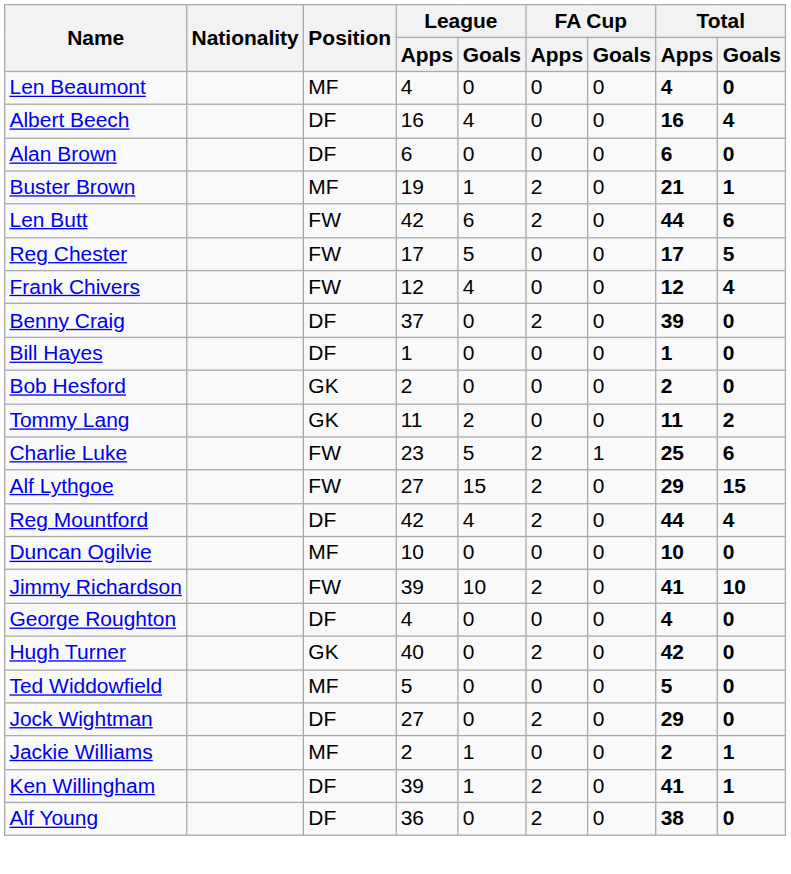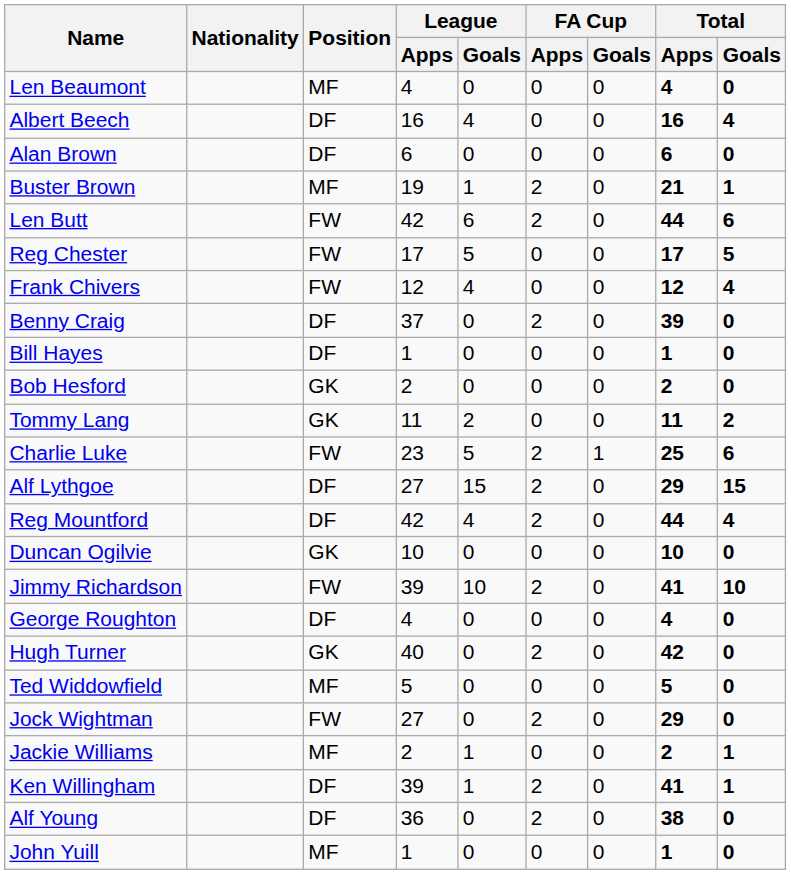Alf Lythgoe | Position: FW -> DF
Duncan Ogilvie | Position: MF -> GK
Jock Wightman | Position: DF -> FW
+ row: John Yuill | MF | 1 | 0 | 0 | 0 | 1 | 0
